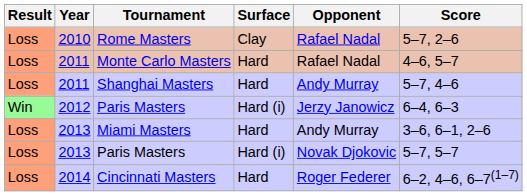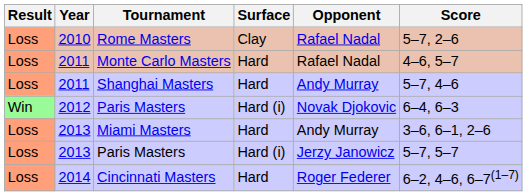2012 / Paris Masters | Opponent: Jerzy Janowicz -> Novak Djokovic
2013 / Paris Masters | Opponent: Novak Djokovic -> Jerzy Janowicz
